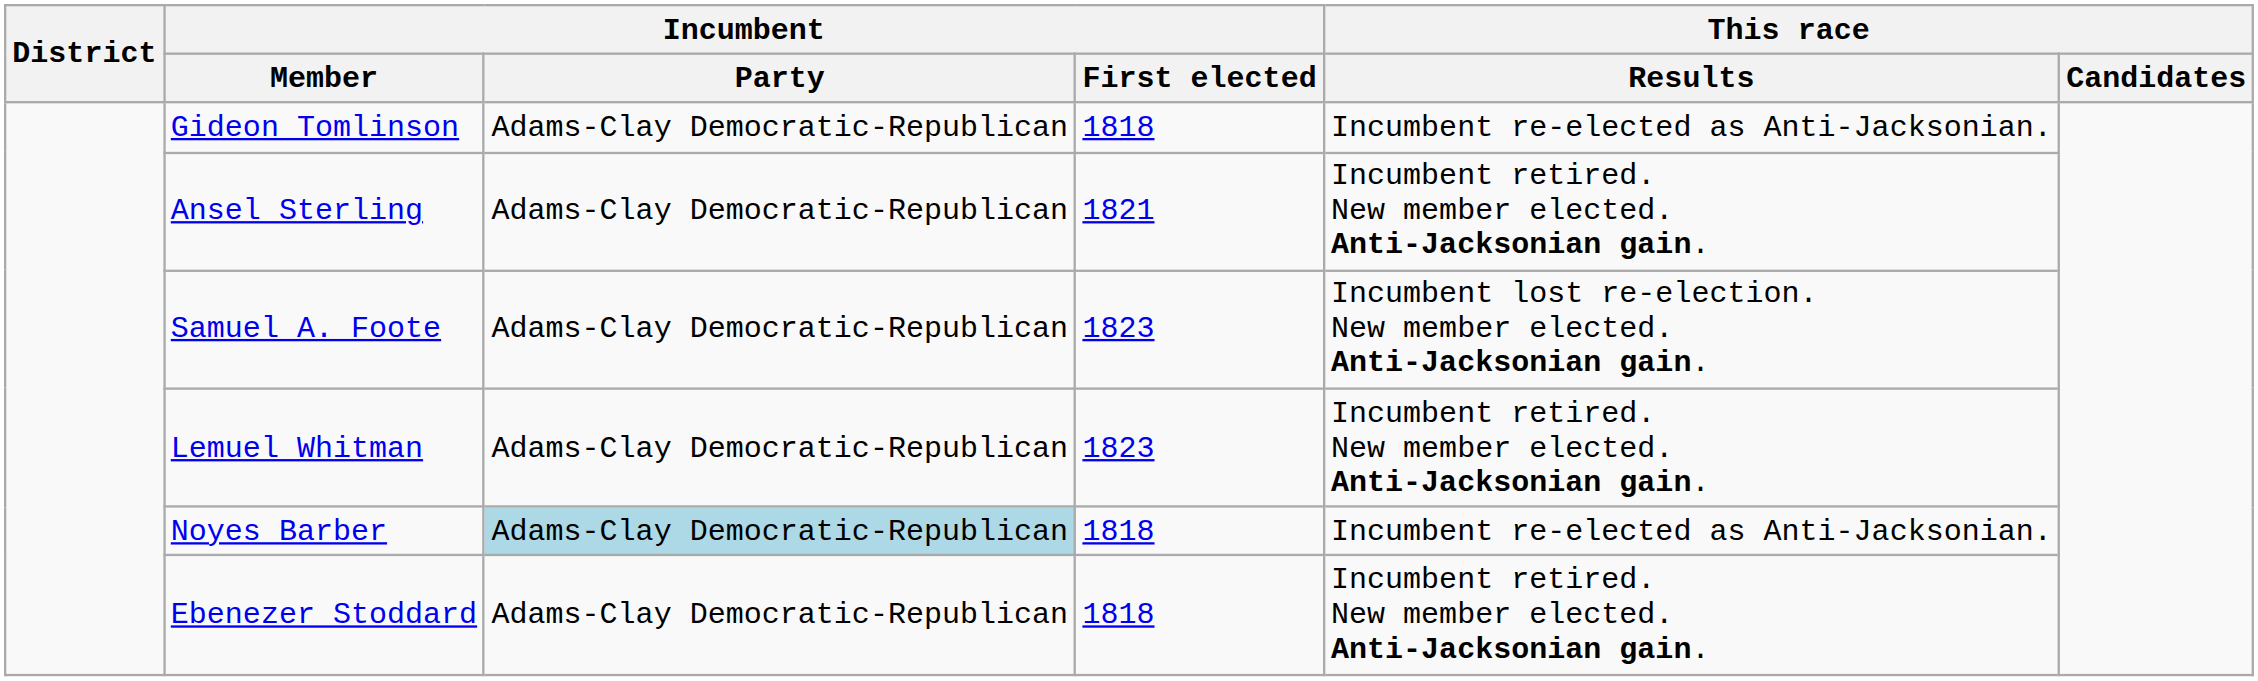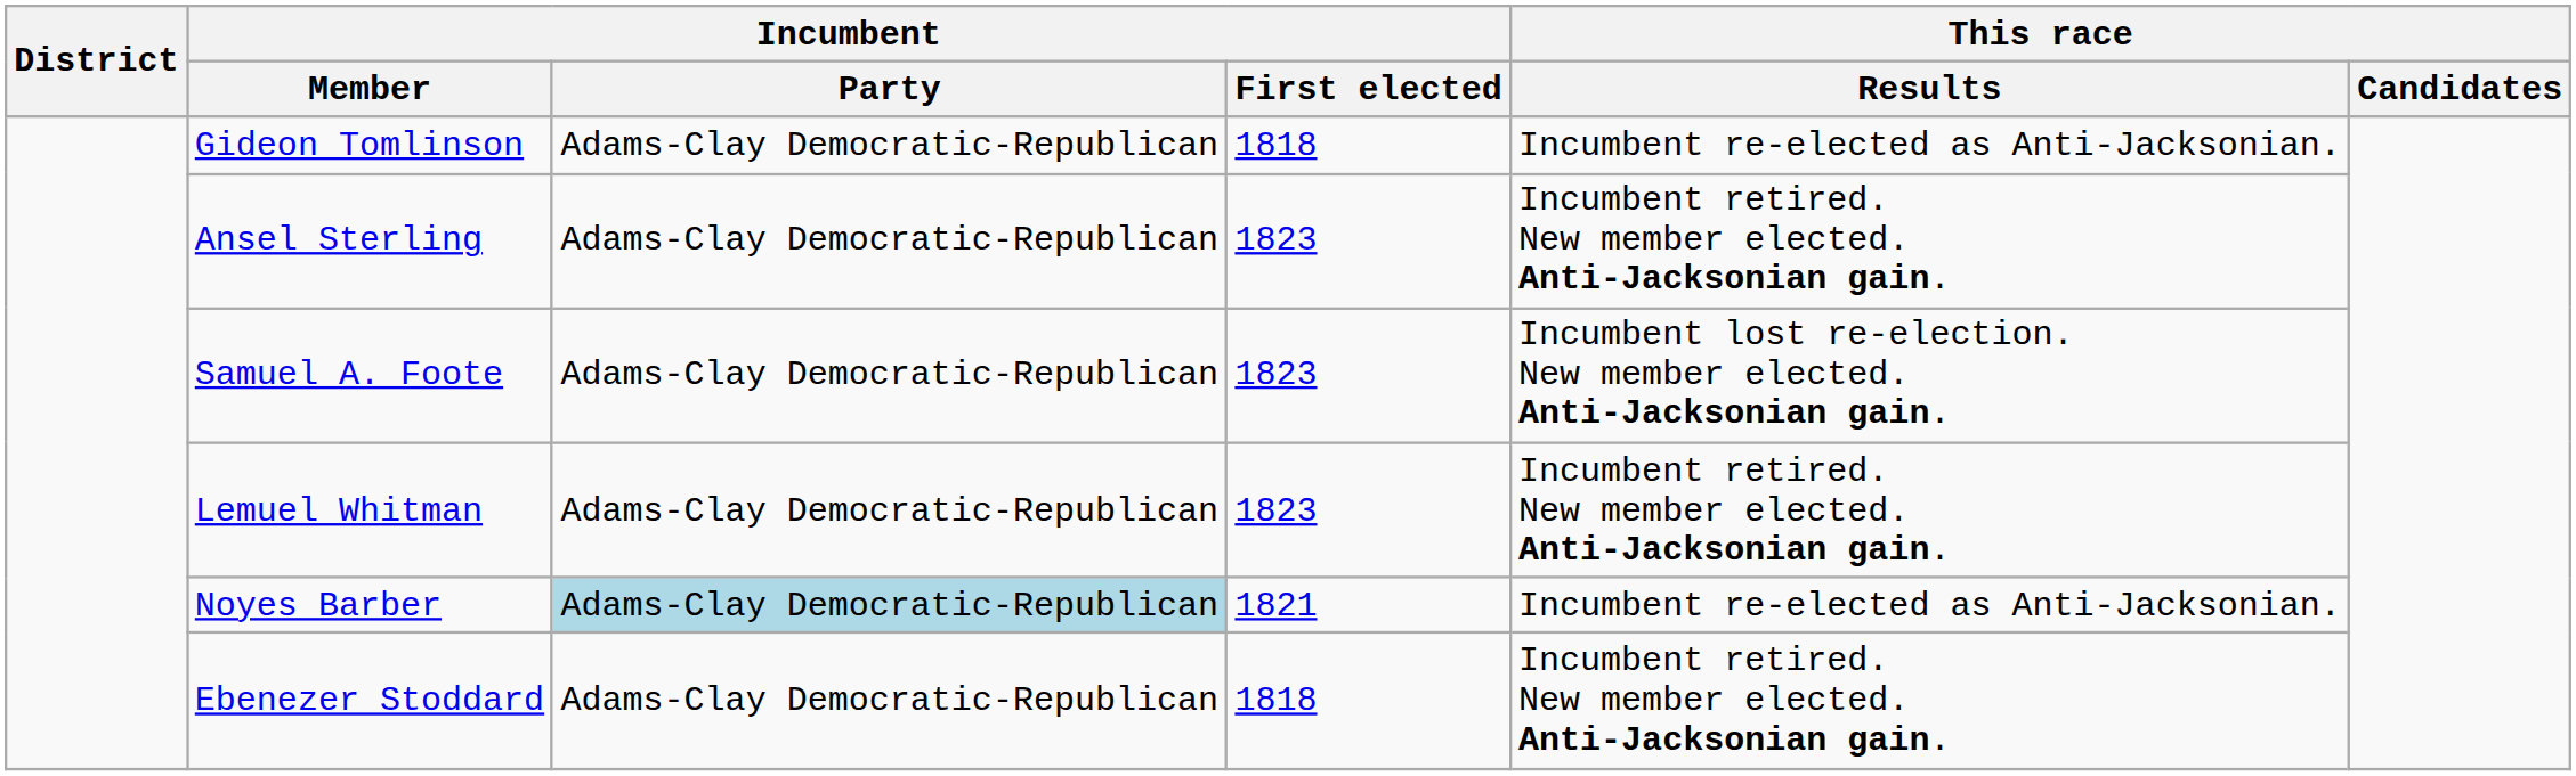Ansel Sterling | Incumbent / First elected: 1821 -> 1823
Noyes Barber | Incumbent / First elected: 1818 -> 1821
